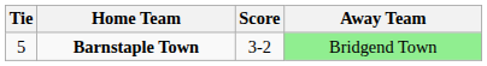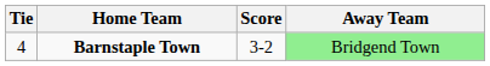Barnstaple Town | Tie: 5 -> 4
